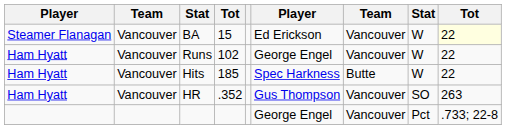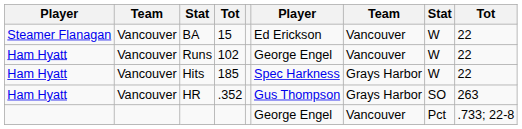BA | column 9: lightyellow background -> no background
Hits | column 7: Butte -> Grays Harbor
HR | column 7: Vancouver -> Grays Harbor
